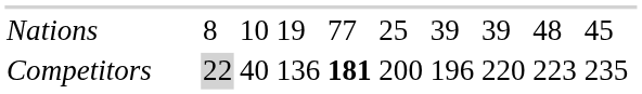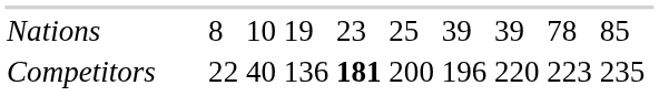Nations | column 11: 77 -> 23
Nations | column 15: 48 -> 78
Nations | column 16: 45 -> 85
Competitors | column 8: lightgrey background -> no background
